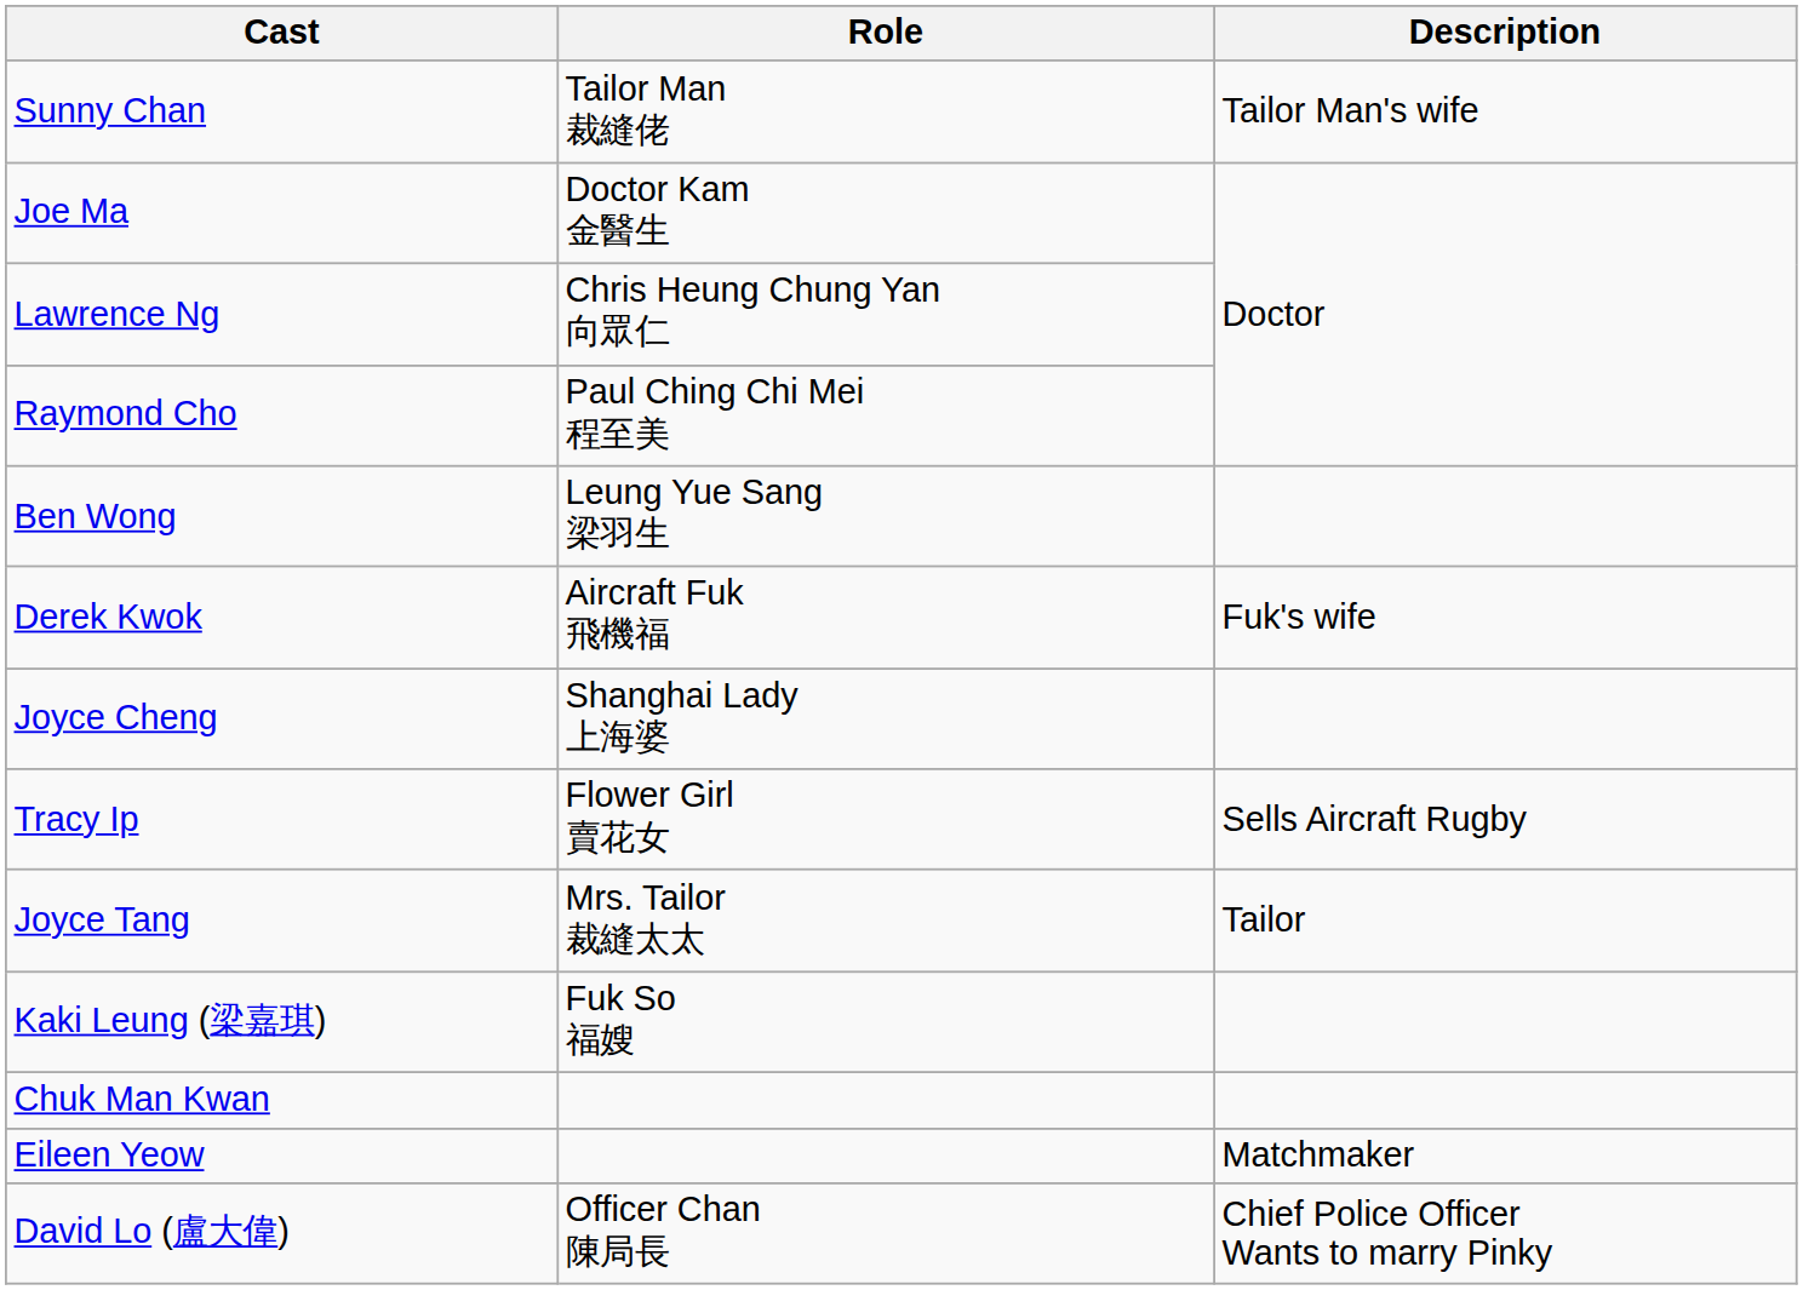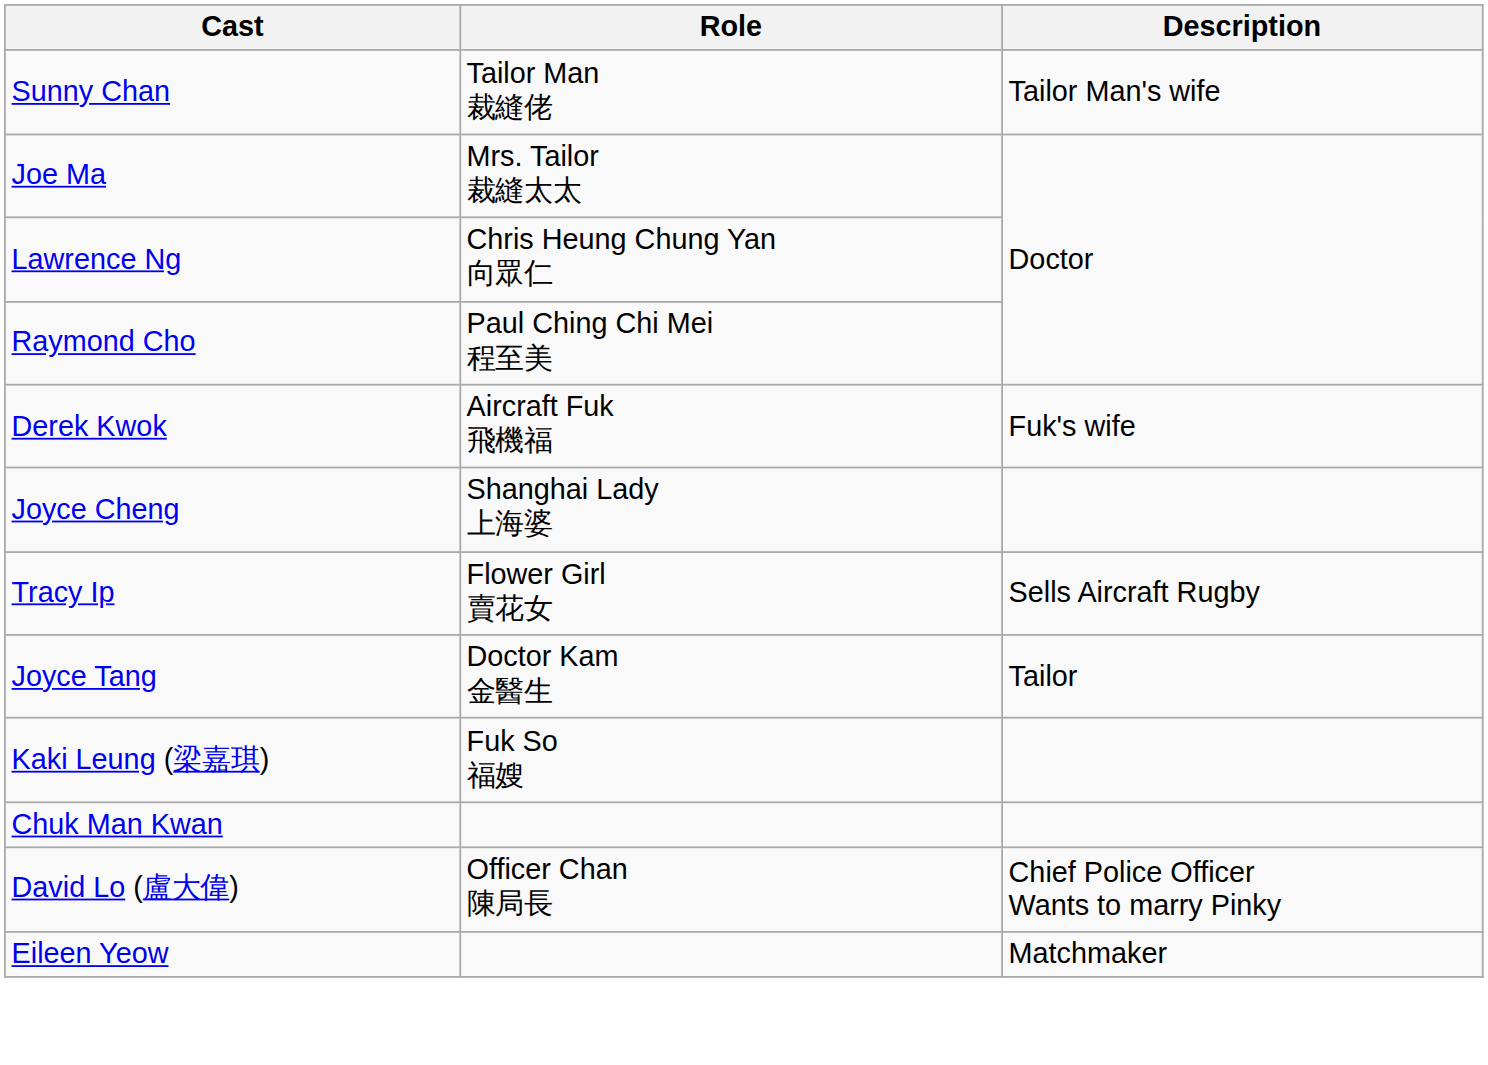Joe Ma | Role: Doctor Kam 金醫生 -> Mrs. Tailor 裁縫太太
- row: Ben Wong | Leung Yue Sang 梁羽生
Joyce Tang | Role: Mrs. Tailor 裁縫太太 -> Doctor Kam 金醫生
rows swapped: Eileen Yeow <-> David Lo (盧大偉)
